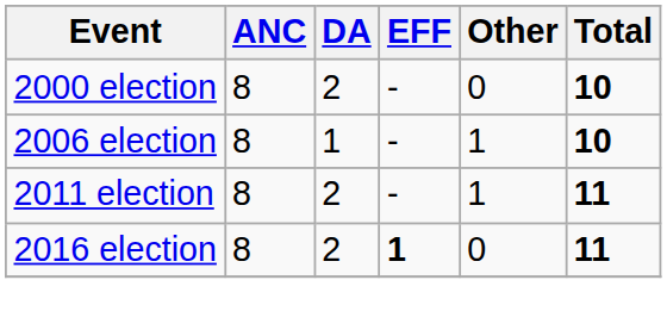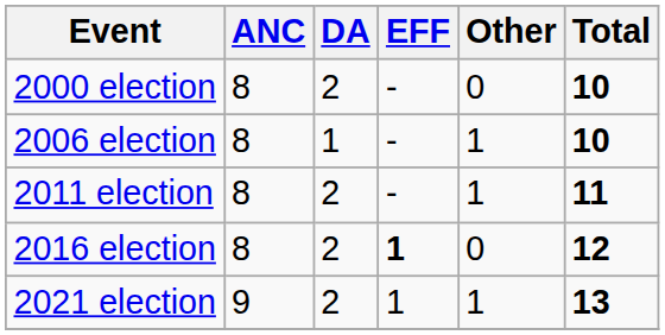2016 election | Total: 11 -> 12
+ row: 2021 election | 9 | 2 | 1 | 1 | 13
